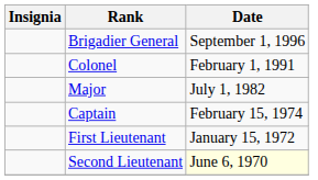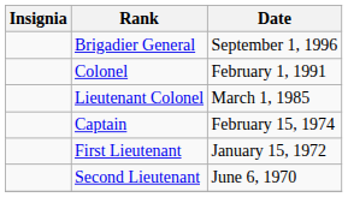+ row: Lieutenant Colonel | March 1, 1985
- row: Major | July 1, 1982
Second Lieutenant | Date: lightyellow background -> no background
